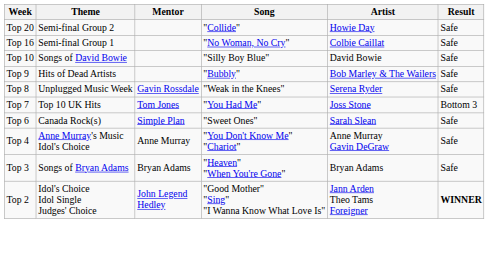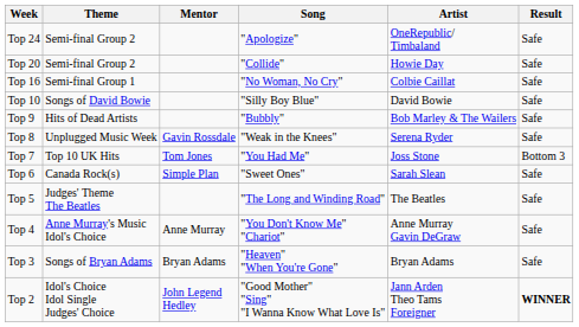+ row: Top 24 | Semi-final Group 2 | "Apologize" | OneRepublic/ Timbaland | Safe
+ row: Top 5 | Judges' Theme The Beatles | "The Long and Winding Road" | The Beatles | Safe
